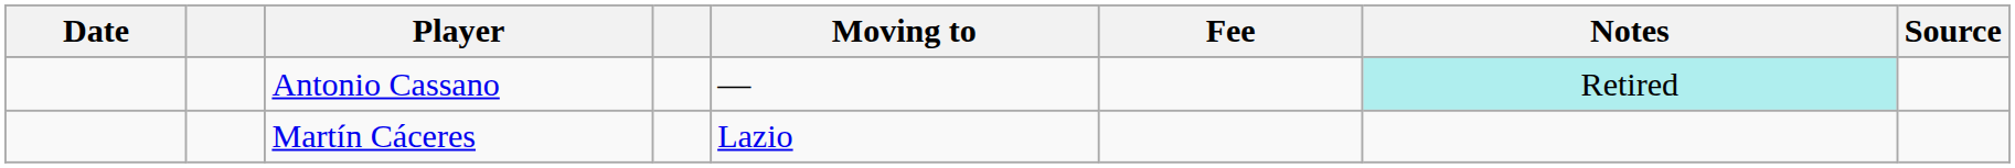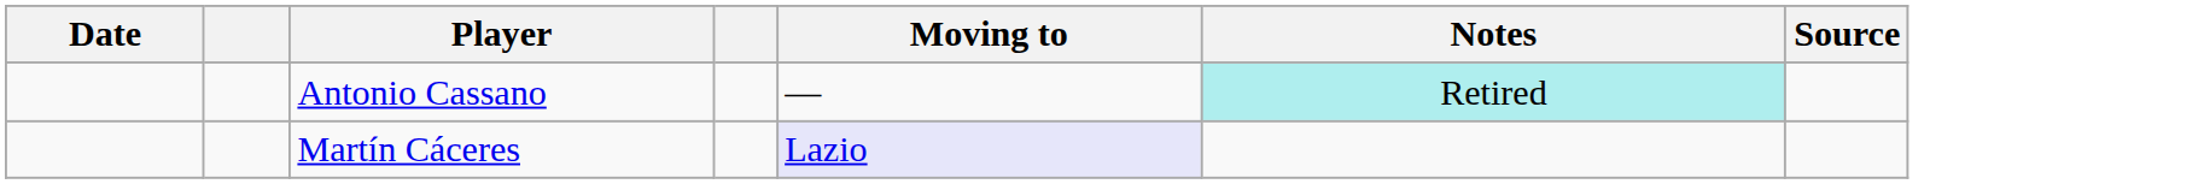- column: Fee
Martín Cáceres | Moving to: no background -> lavender background
